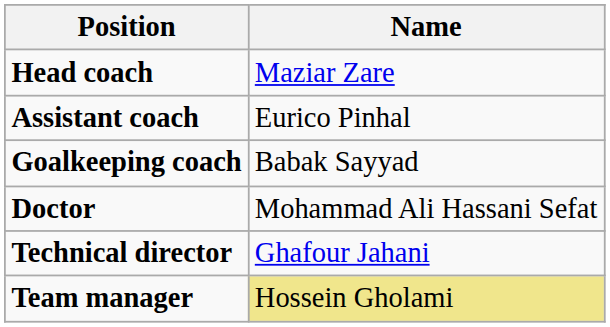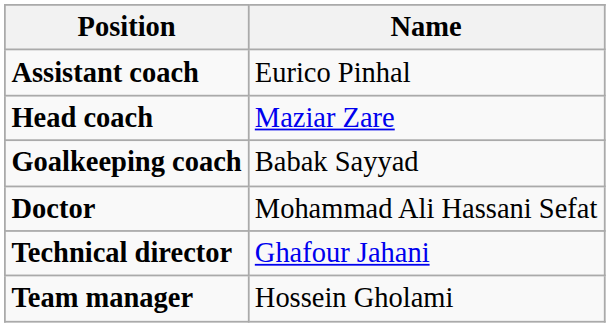rows swapped: Head coach <-> Assistant coach
Team manager | Name: khaki background -> no background
